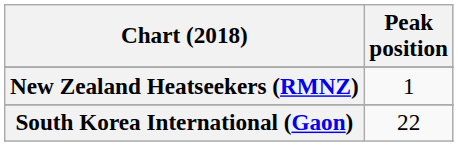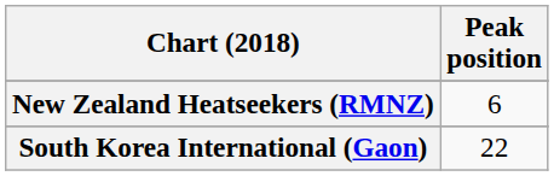New Zealand Heatseekers (RMNZ) | Peak position: 1 -> 6
